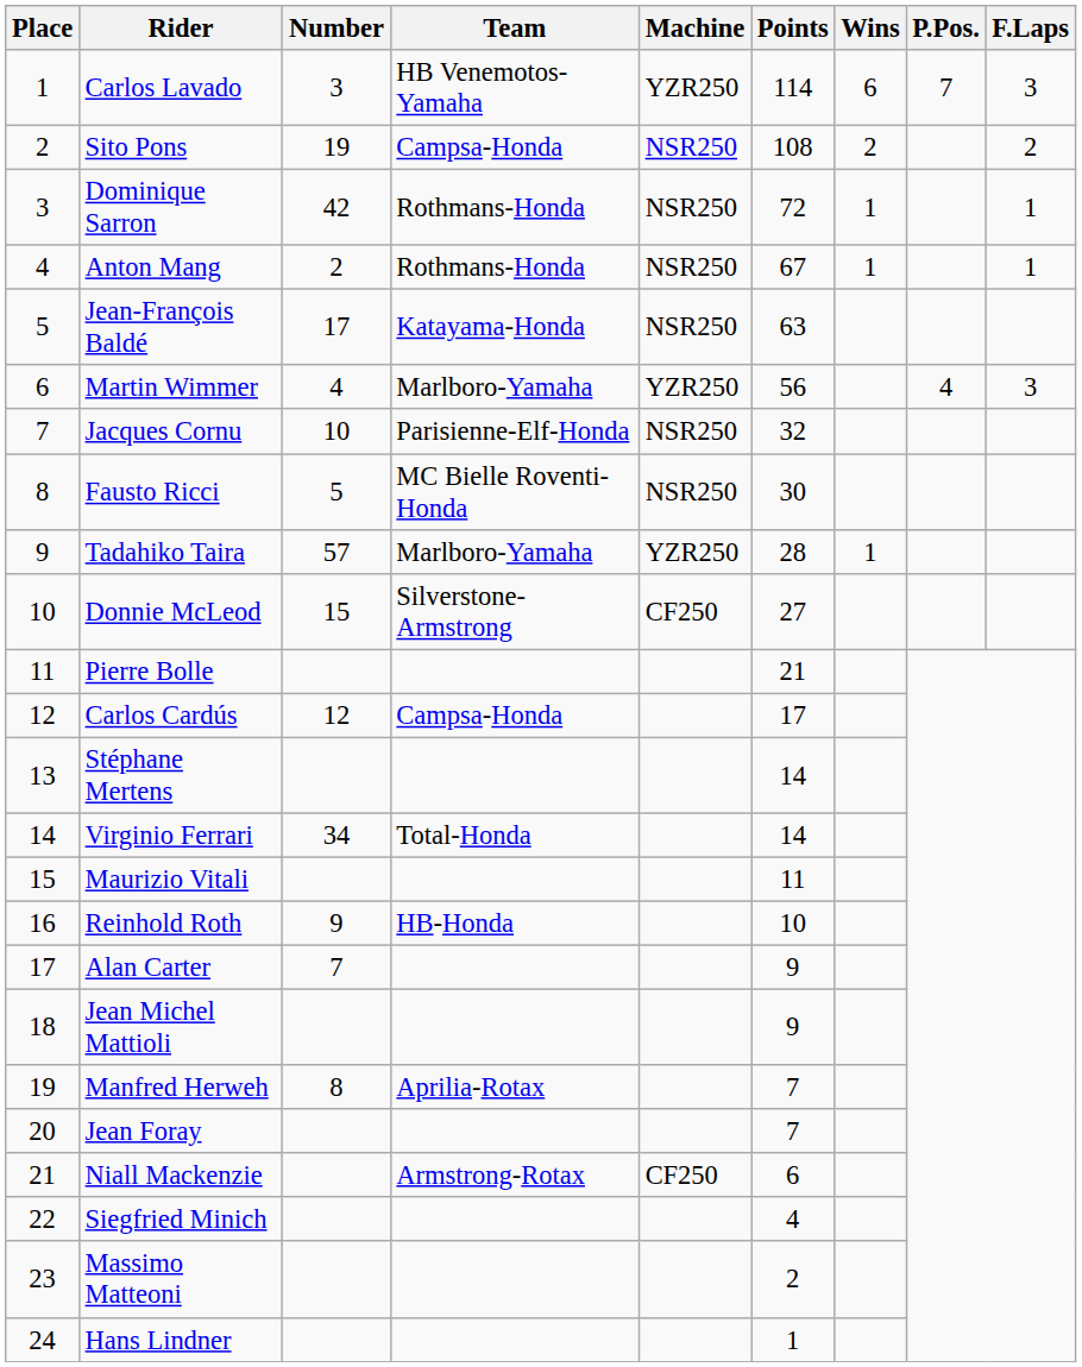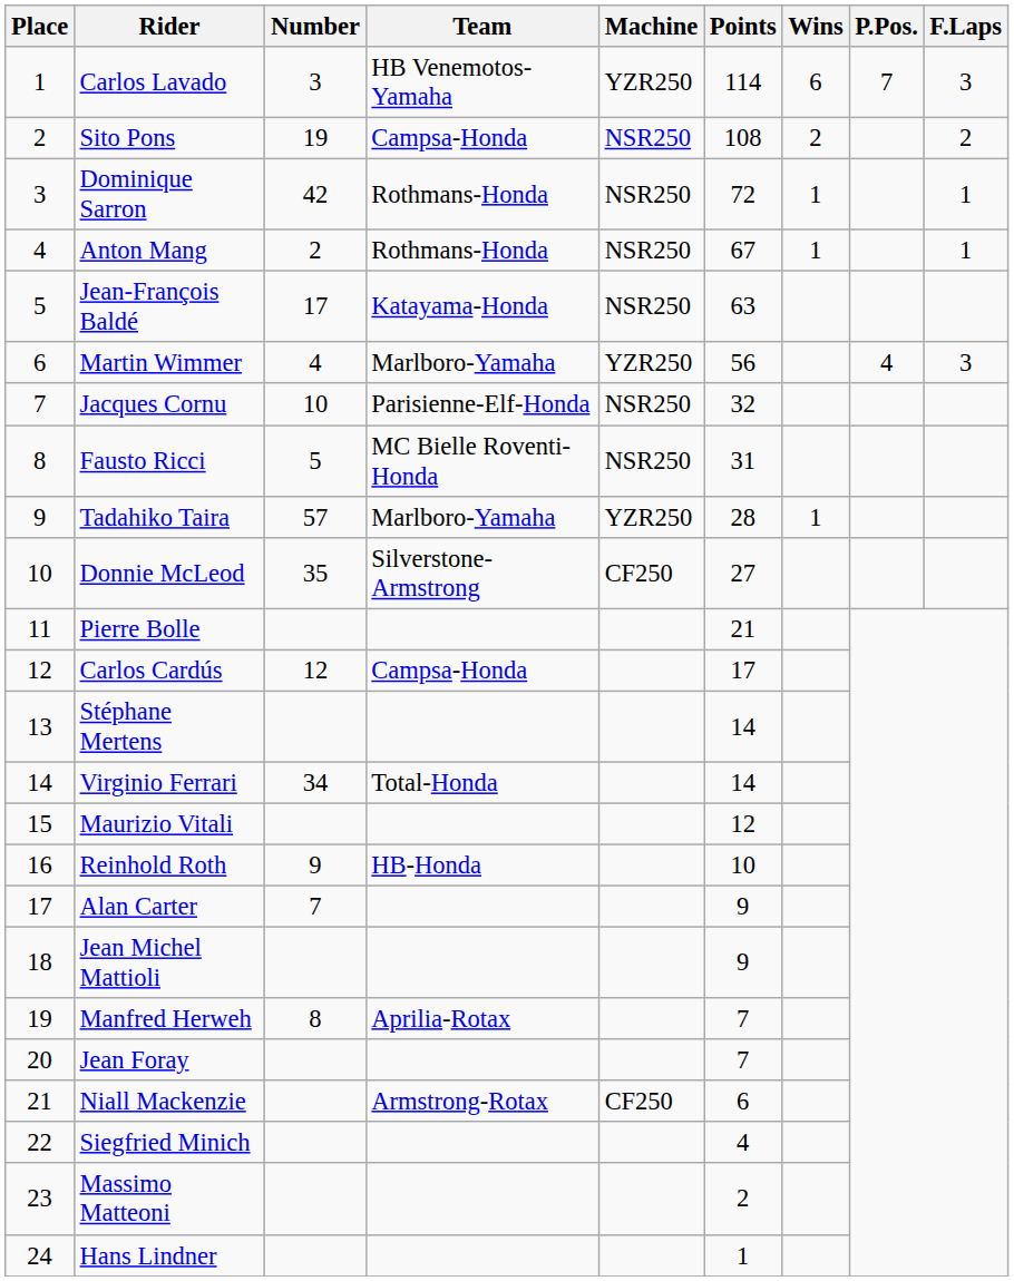Fausto Ricci | Points: 30 -> 31
Donnie McLeod | Number: 15 -> 35
Maurizio Vitali | Points: 11 -> 12
